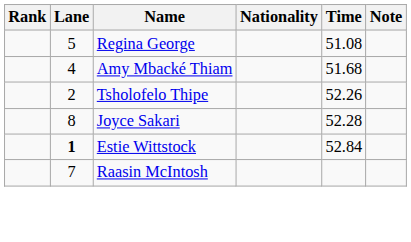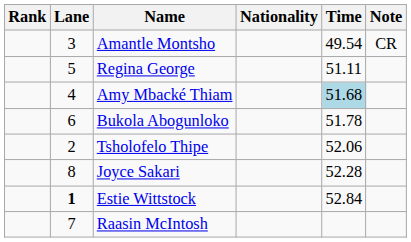+ row: 3 | Amantle Montsho | 49.54 | CR
Regina George | Time: 51.08 -> 51.11
Amy Mbacké Thiam | Time: no background -> lightblue background
+ row: 6 | Bukola Abogunloko | 51.78
Tsholofelo Thipe | Time: 52.26 -> 52.06
